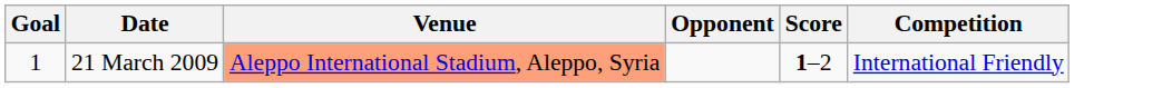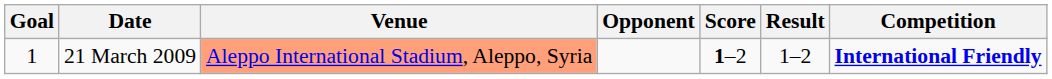+ column: Result | 1–2
21 March 2009 | Competition: normal -> bold
